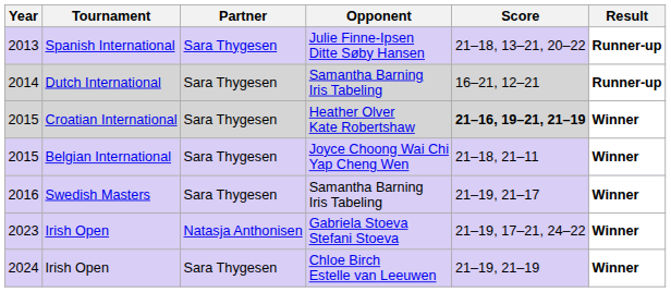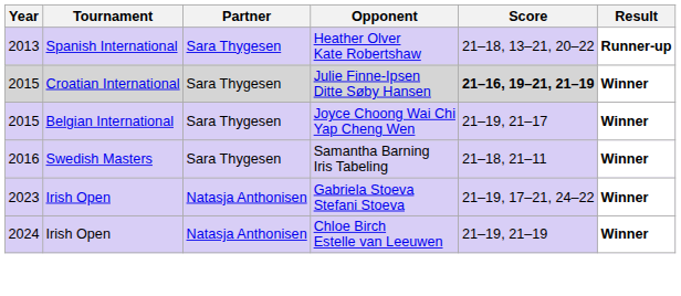2013 | Opponent: Julie Finne-Ipsen Ditte Søby Hansen -> Heather Olver Kate Robertshaw
- row: 2014 | Dutch International | Sara Thygesen | Samantha Barning Iris Tabeling | 16–21, 12–21 | Runner-up
2015 / Croatian International | Opponent: Heather Olver Kate Robertshaw -> Julie Finne-Ipsen Ditte Søby Hansen
2015 / Belgian International | Score: 21–18, 21–11 -> 21–19, 21–17
2016 | Score: 21–19, 21–17 -> 21–18, 21–11
2024 | Partner: Sara Thygesen -> Natasja Anthonisen
